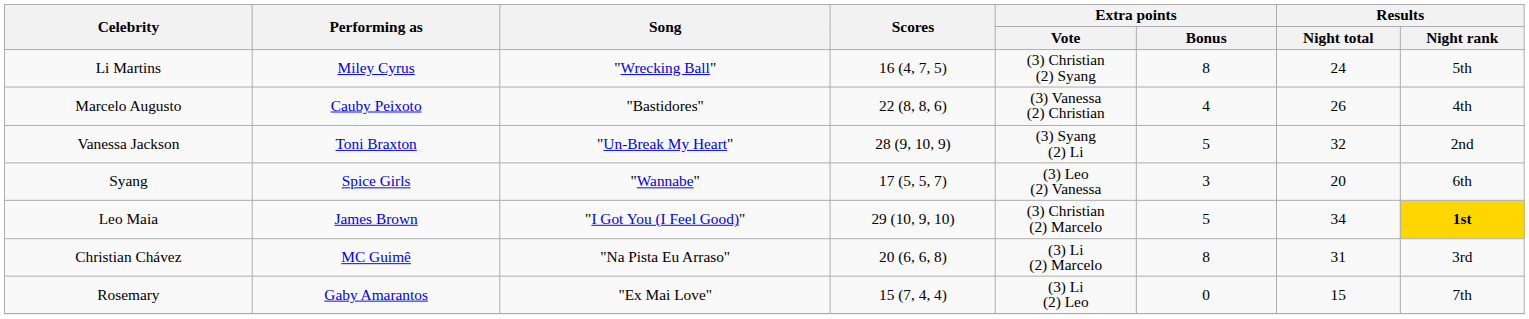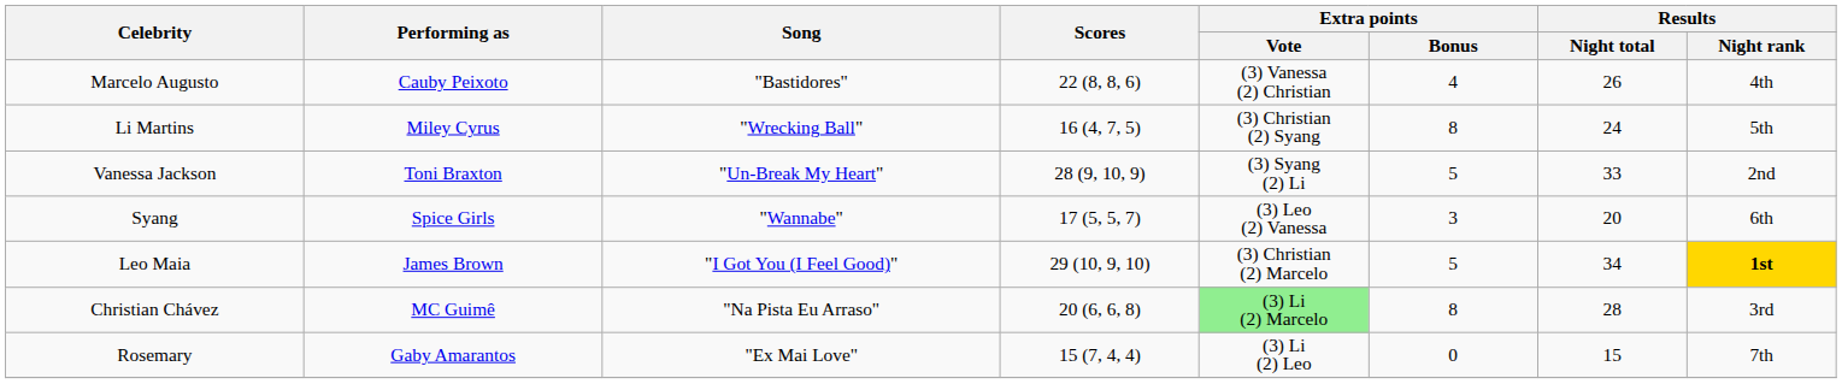rows swapped: Li Martins <-> Marcelo Augusto
Vanessa Jackson | Results / Night total: 32 -> 33
Christian Chávez | Extra points / Vote: no background -> lightgreen background
Christian Chávez | Results / Night total: 31 -> 28
